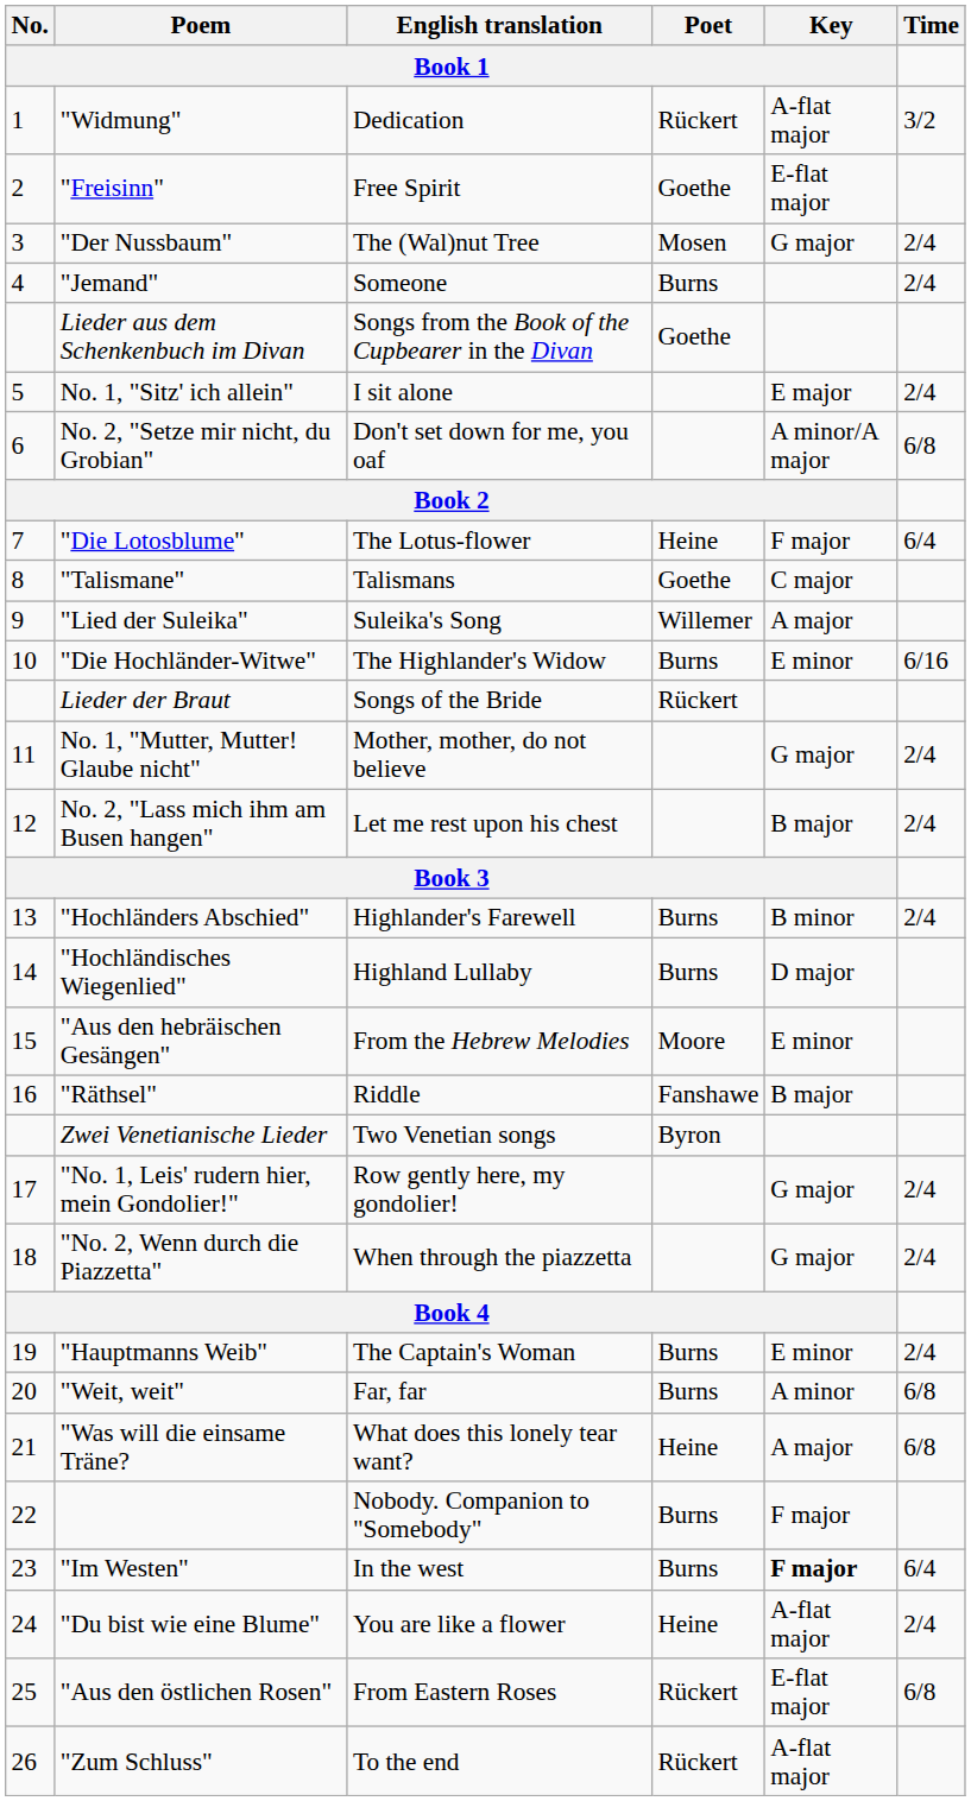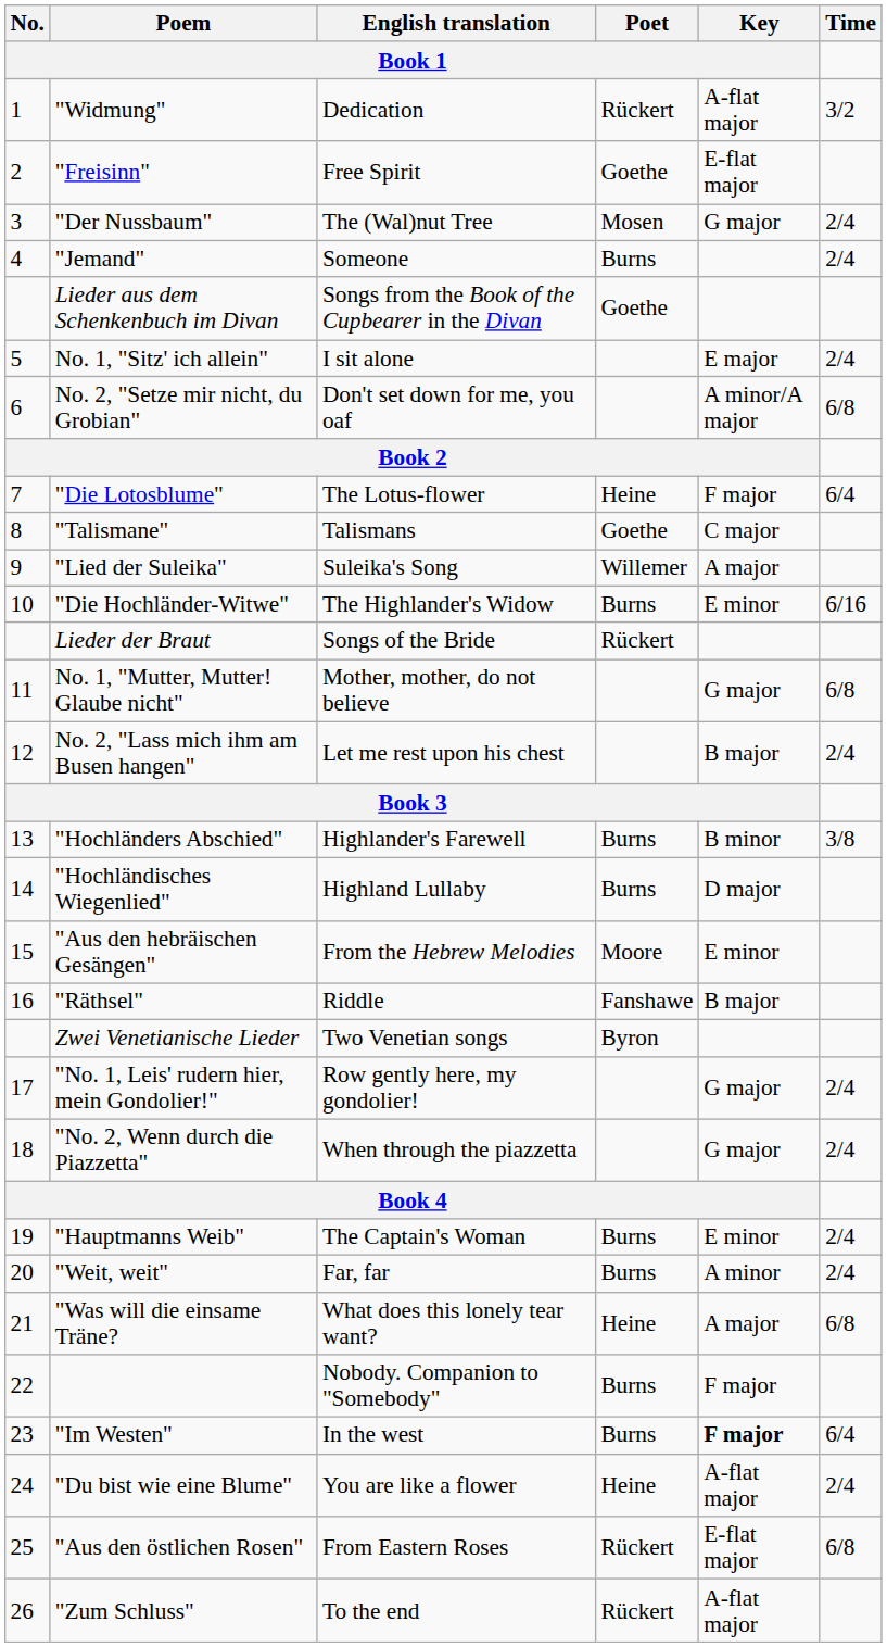No. 1, "Mutter, Mutter! Glaube nicht" | Time: 2/4 -> 6/8
"Hochländers Abschied" | Time: 2/4 -> 3/8
"Weit, weit" | Time: 6/8 -> 2/4
